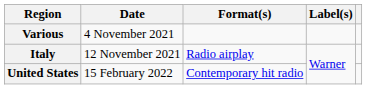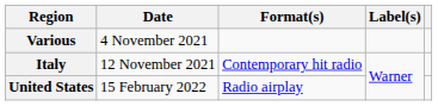Italy | Format(s): Radio airplay -> Contemporary hit radio
United States | Format(s): Contemporary hit radio -> Radio airplay
